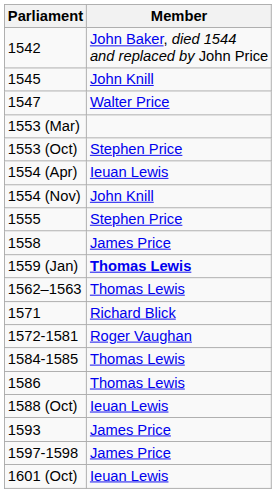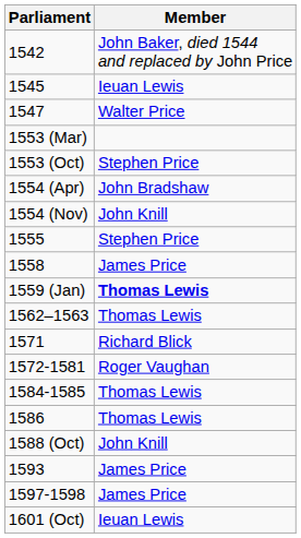1545 | Member: John Knill -> Ieuan Lewis
1554 (Apr) | Member: Ieuan Lewis -> John Bradshaw
1588 (Oct) | Member: Ieuan Lewis -> John Knill
